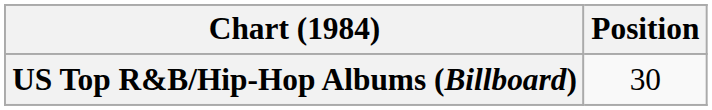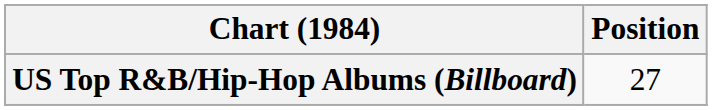US Top R&B/Hip-Hop Albums (Billboard) | Position: 30 -> 27
